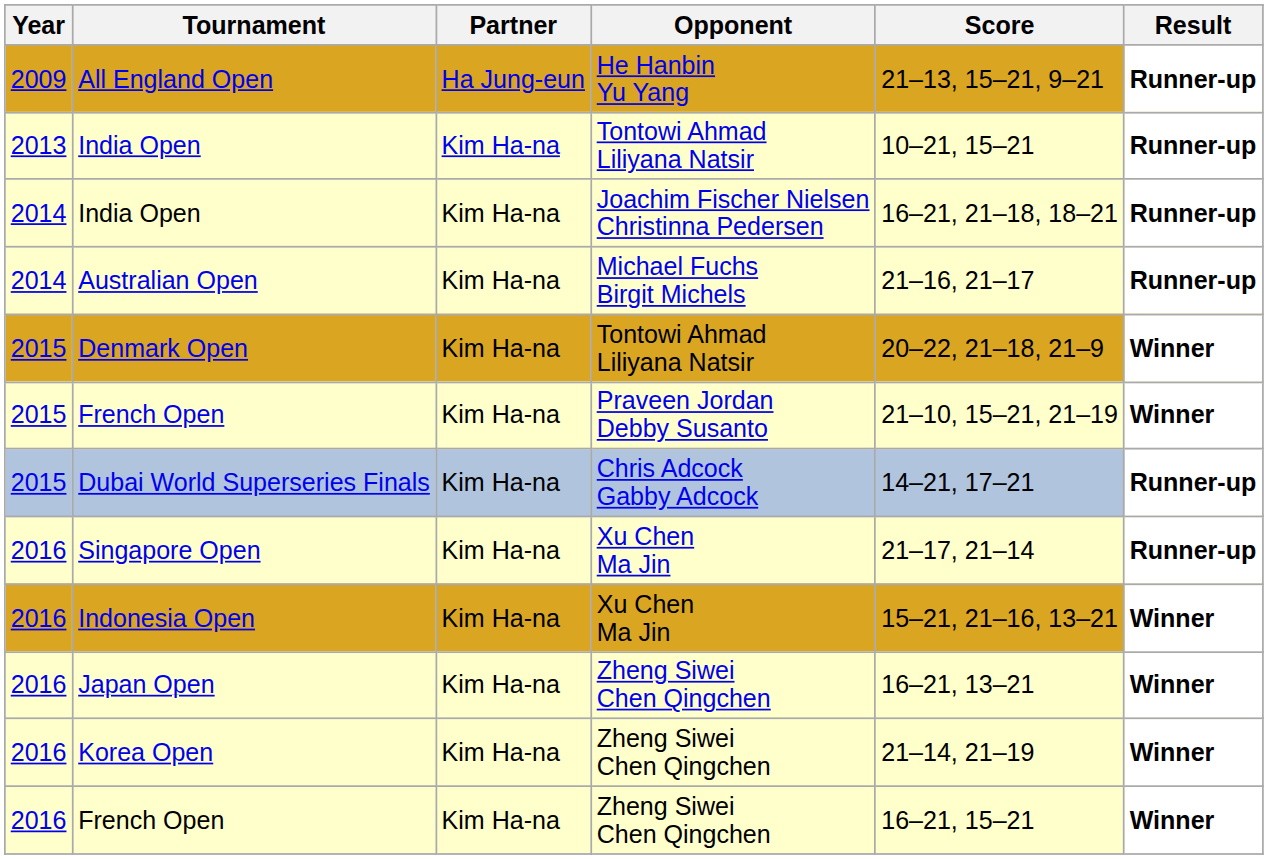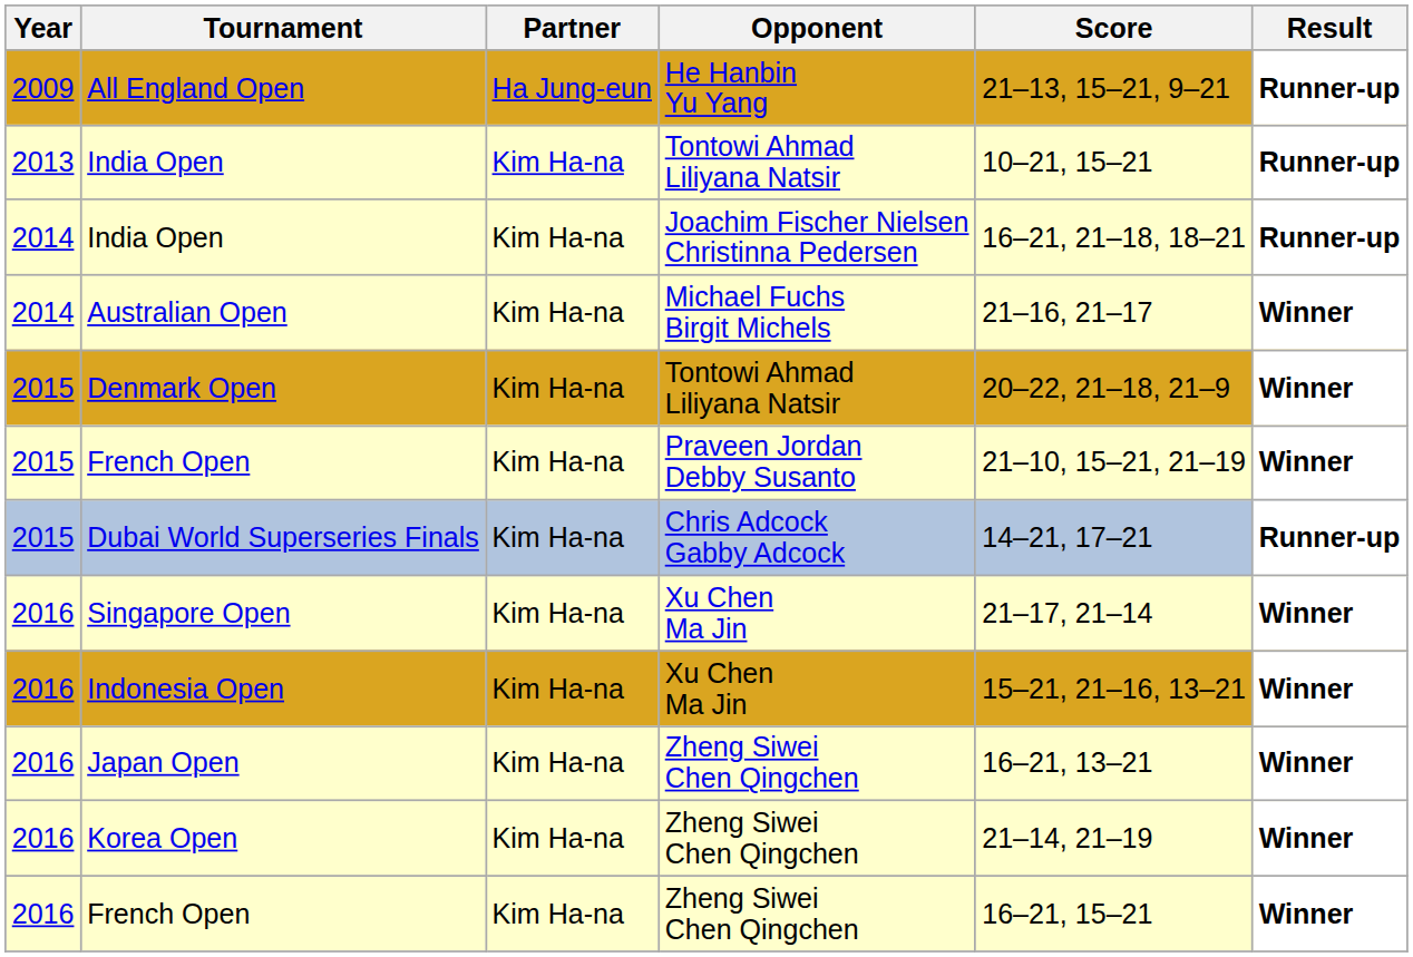Australian Open | Result: Runner-up -> Winner
Singapore Open | Result: Runner-up -> Winner
